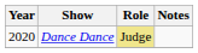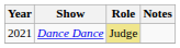Dance Dance | Year: 2020 -> 2021
